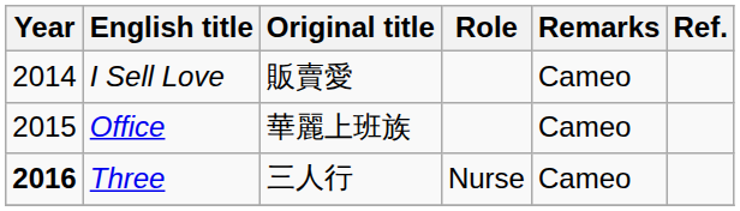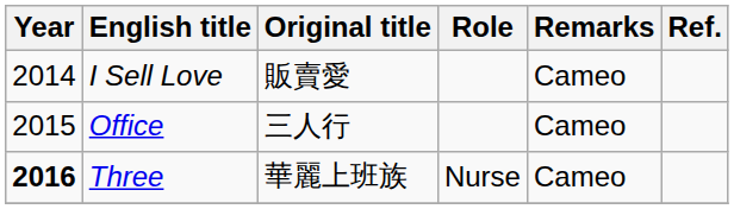Office | Original title: 華麗上班族 -> 三人行
Three | Original title: 三人行 -> 華麗上班族
